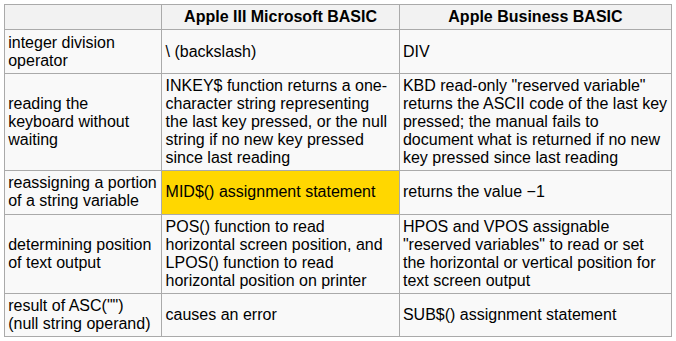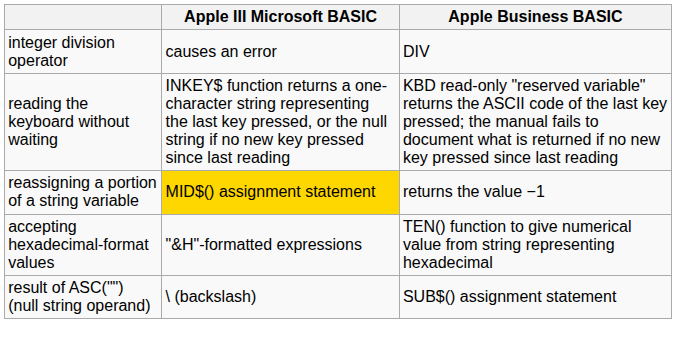integer division operator | Apple III Microsoft BASIC: \ (backslash) -> causes an error
- row: determining position of text output | POS() function to read horizontal screen position, and LPOS() function to read horizontal position on printer | HPOS and VPOS assignable "reserved variables" to read or set the horizontal or vertical position for text screen output
+ row: accepting hexadecimal-format values | "&H"-formatted expressions | TEN() function to give numerical value from string representing hexadecimal
result of ASC("") (null string operand) | Apple III Microsoft BASIC: causes an error -> \ (backslash)
